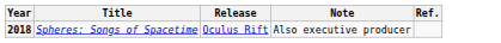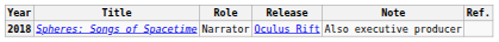+ column: Role | Narrator
